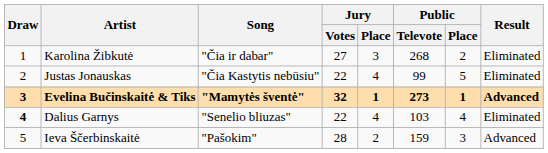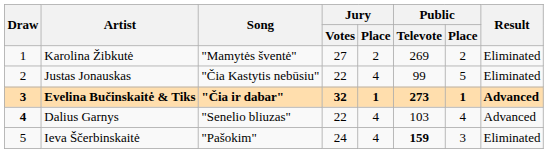Karolina Žibkutė | Song: "Čia ir dabar" -> "Mamytės šventė"
Karolina Žibkutė | Jury / Place: 3 -> 2
Karolina Žibkutė | Public / Televote: 268 -> 269
Evelina Bučinskaitė & Tiks | Song: "Mamytės šventė" -> "Čia ir dabar"
Dalius Garnys | Result: Eliminated -> Advanced
Ieva Ščerbinskaitė | Jury / Votes: 28 -> 24
Ieva Ščerbinskaitė | Jury / Place: 2 -> 4
Ieva Ščerbinskaitė | Public / Televote: normal -> bold
Ieva Ščerbinskaitė | Result: Advanced -> Eliminated
